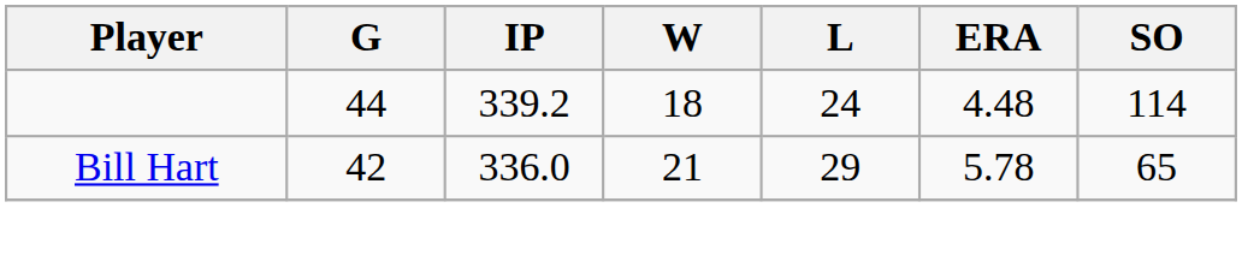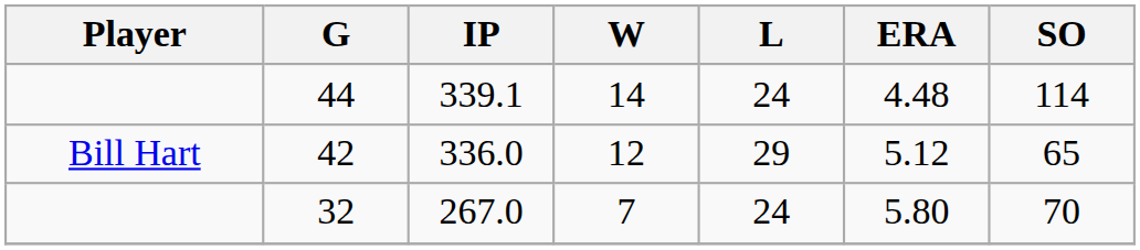44 | IP: 339.2 -> 339.1
44 | W: 18 -> 14
42 | W: 21 -> 12
42 | ERA: 5.78 -> 5.12
+ row: 32 | 267.0 | 7 | 24 | 5.80 | 70
